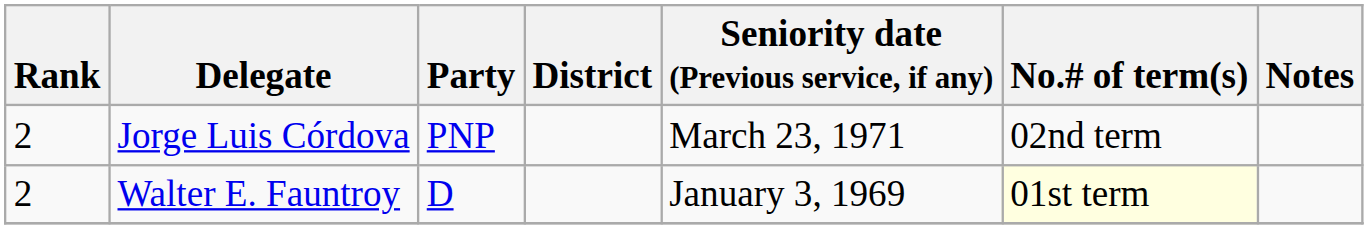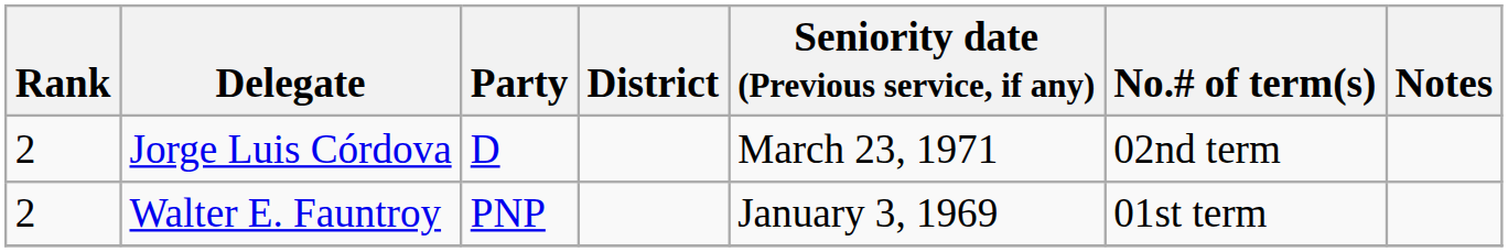Jorge Luis Córdova | Party: PNP -> D
Walter E. Fauntroy | Party: D -> PNP
Walter E. Fauntroy | No.# of term(s): lightyellow background -> no background
